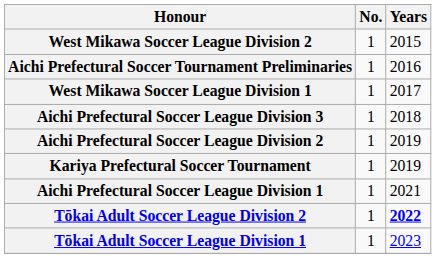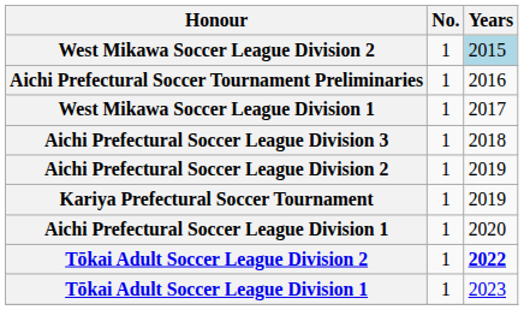West Mikawa Soccer League Division 2 | Years: no background -> lightblue background
Aichi Prefectural Soccer League Division 1 | Years: 2021 -> 2020
